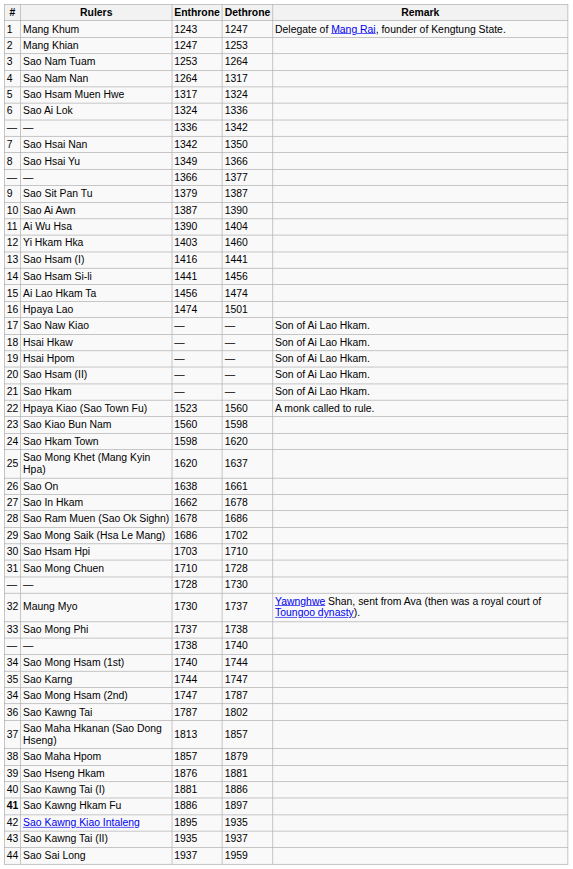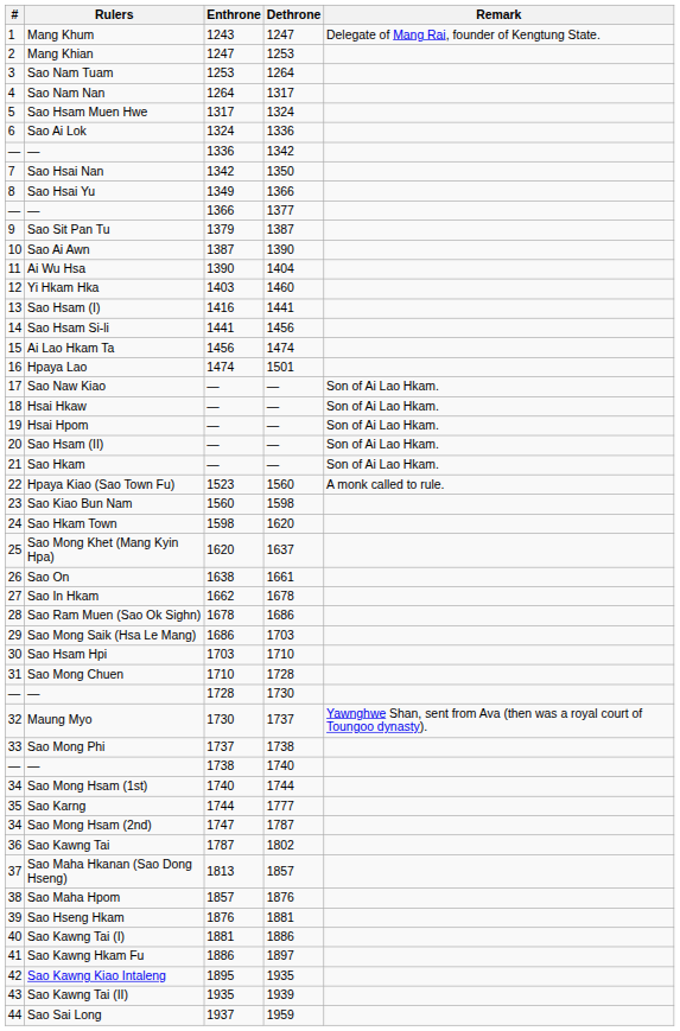Sao Mong Saik (Hsa Le Mang) | Dethrone: 1702 -> 1703
Sao Karng | Dethrone: 1747 -> 1777
Sao Maha Hpom | Dethrone: 1879 -> 1876
Sao Kawng Hkam Fu | #: bold -> normal
Sao Kawng Tai (II) | Dethrone: 1937 -> 1939
